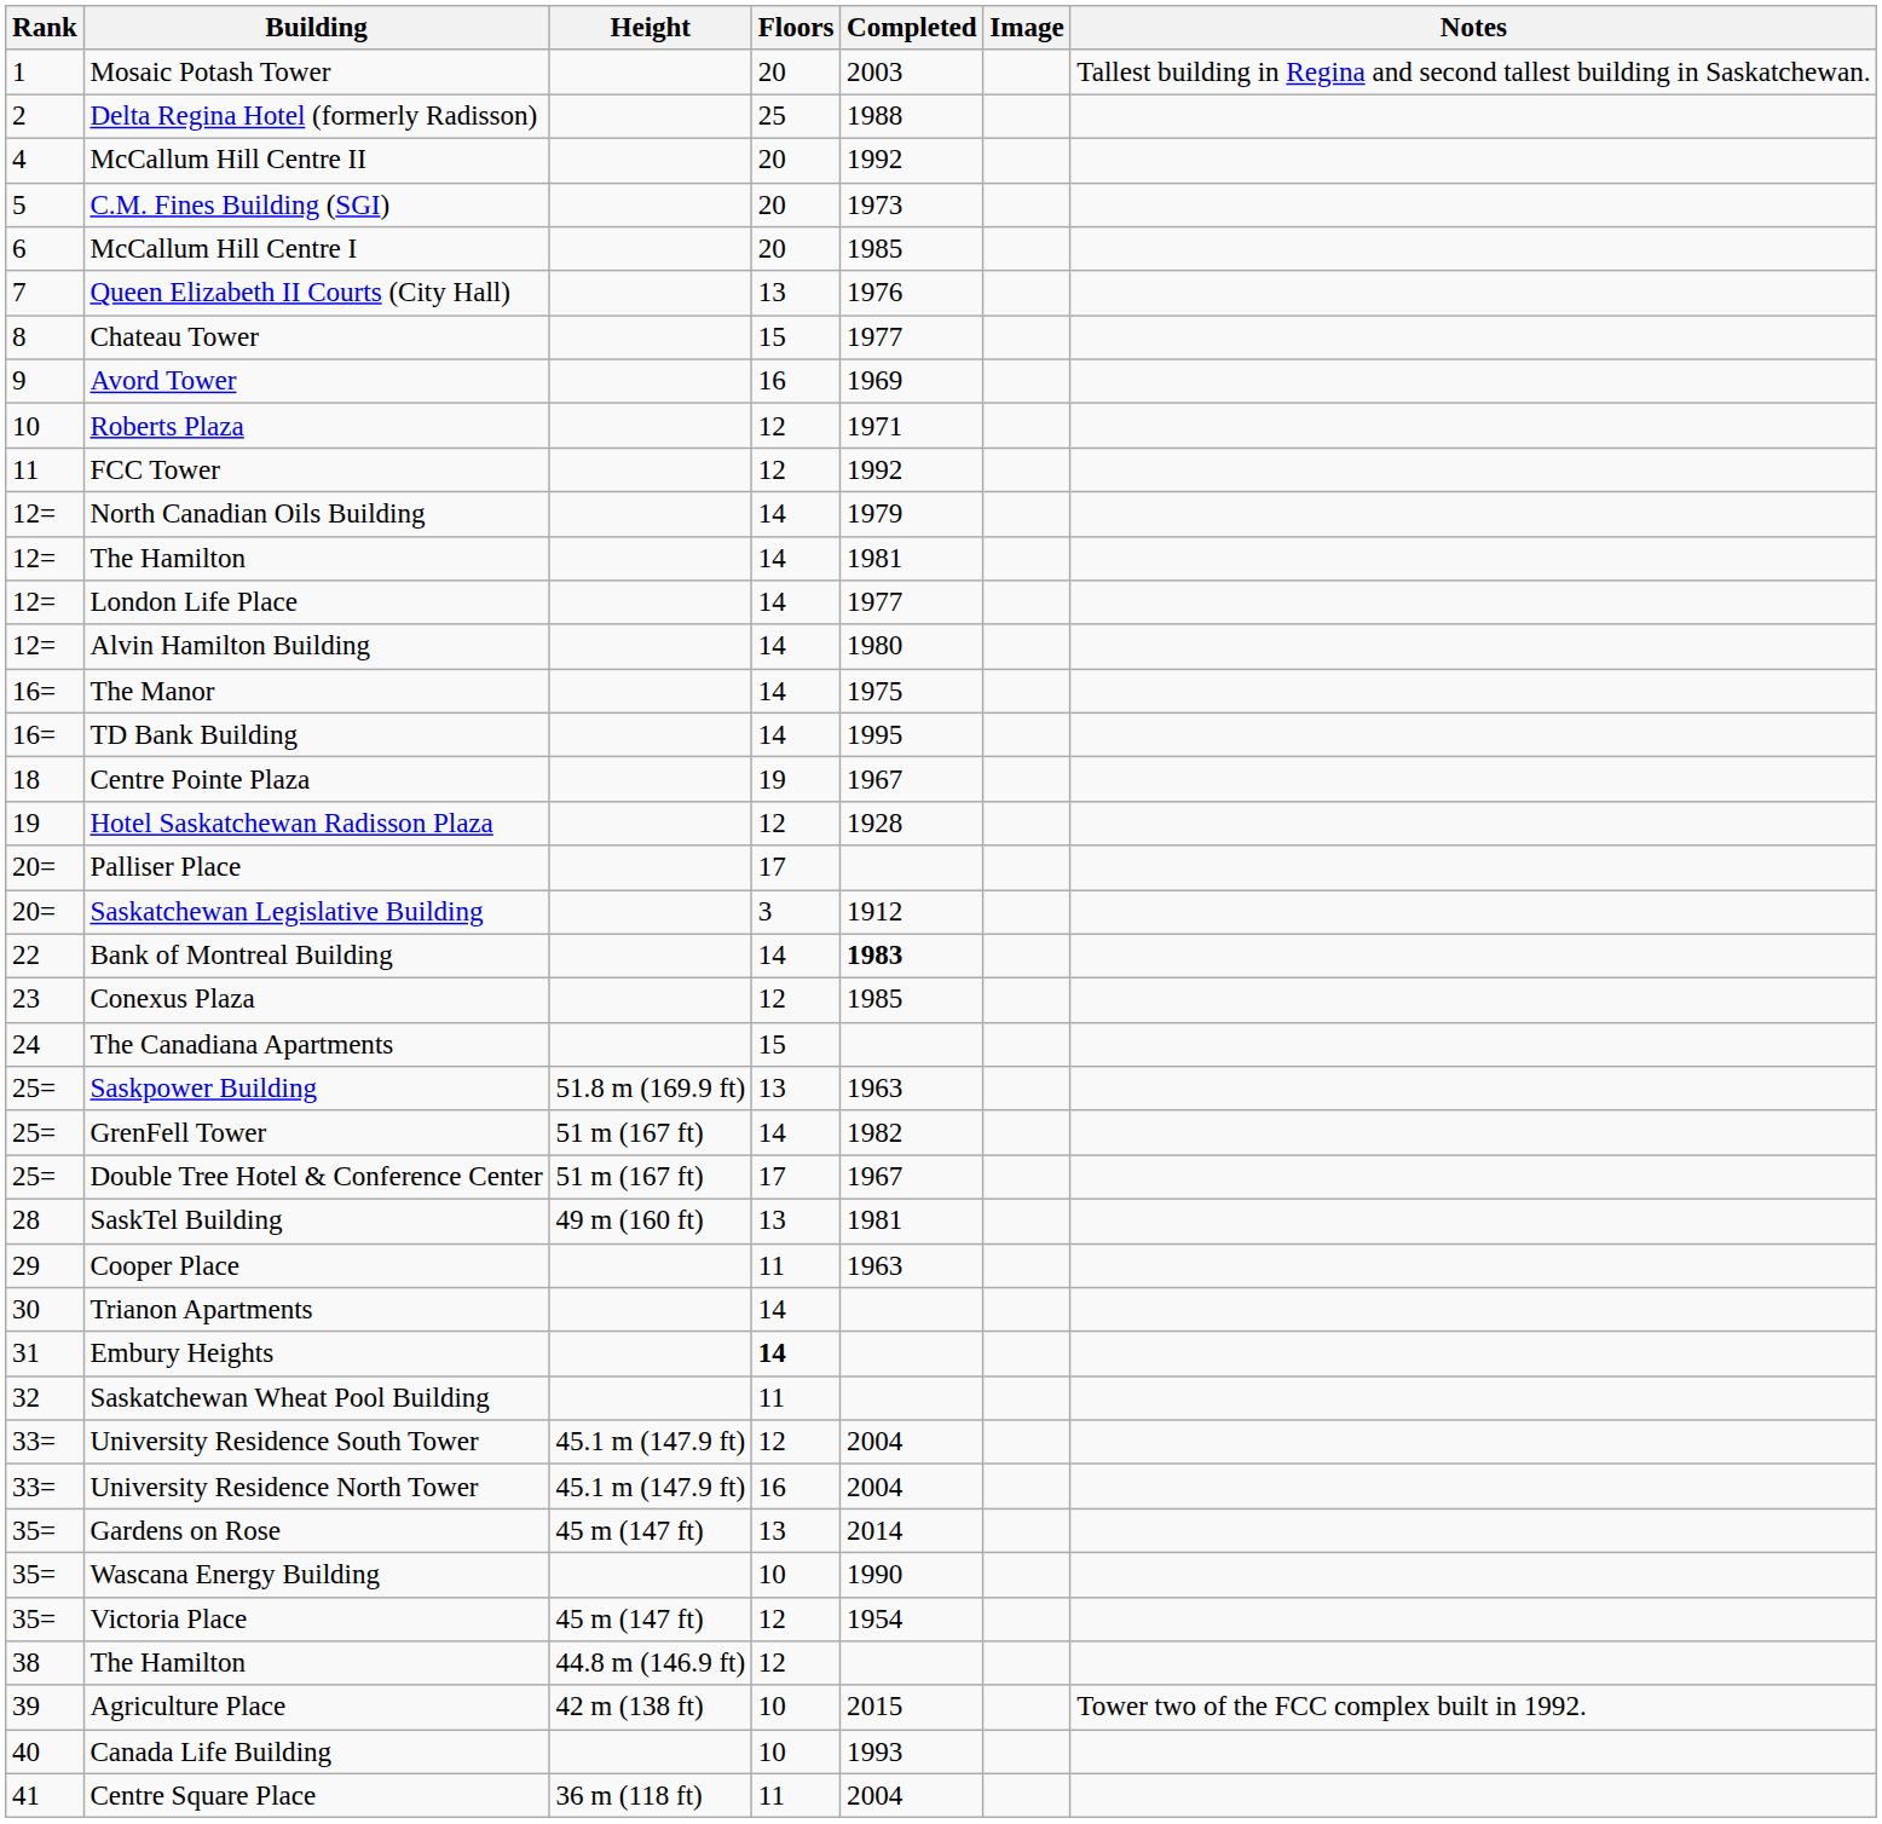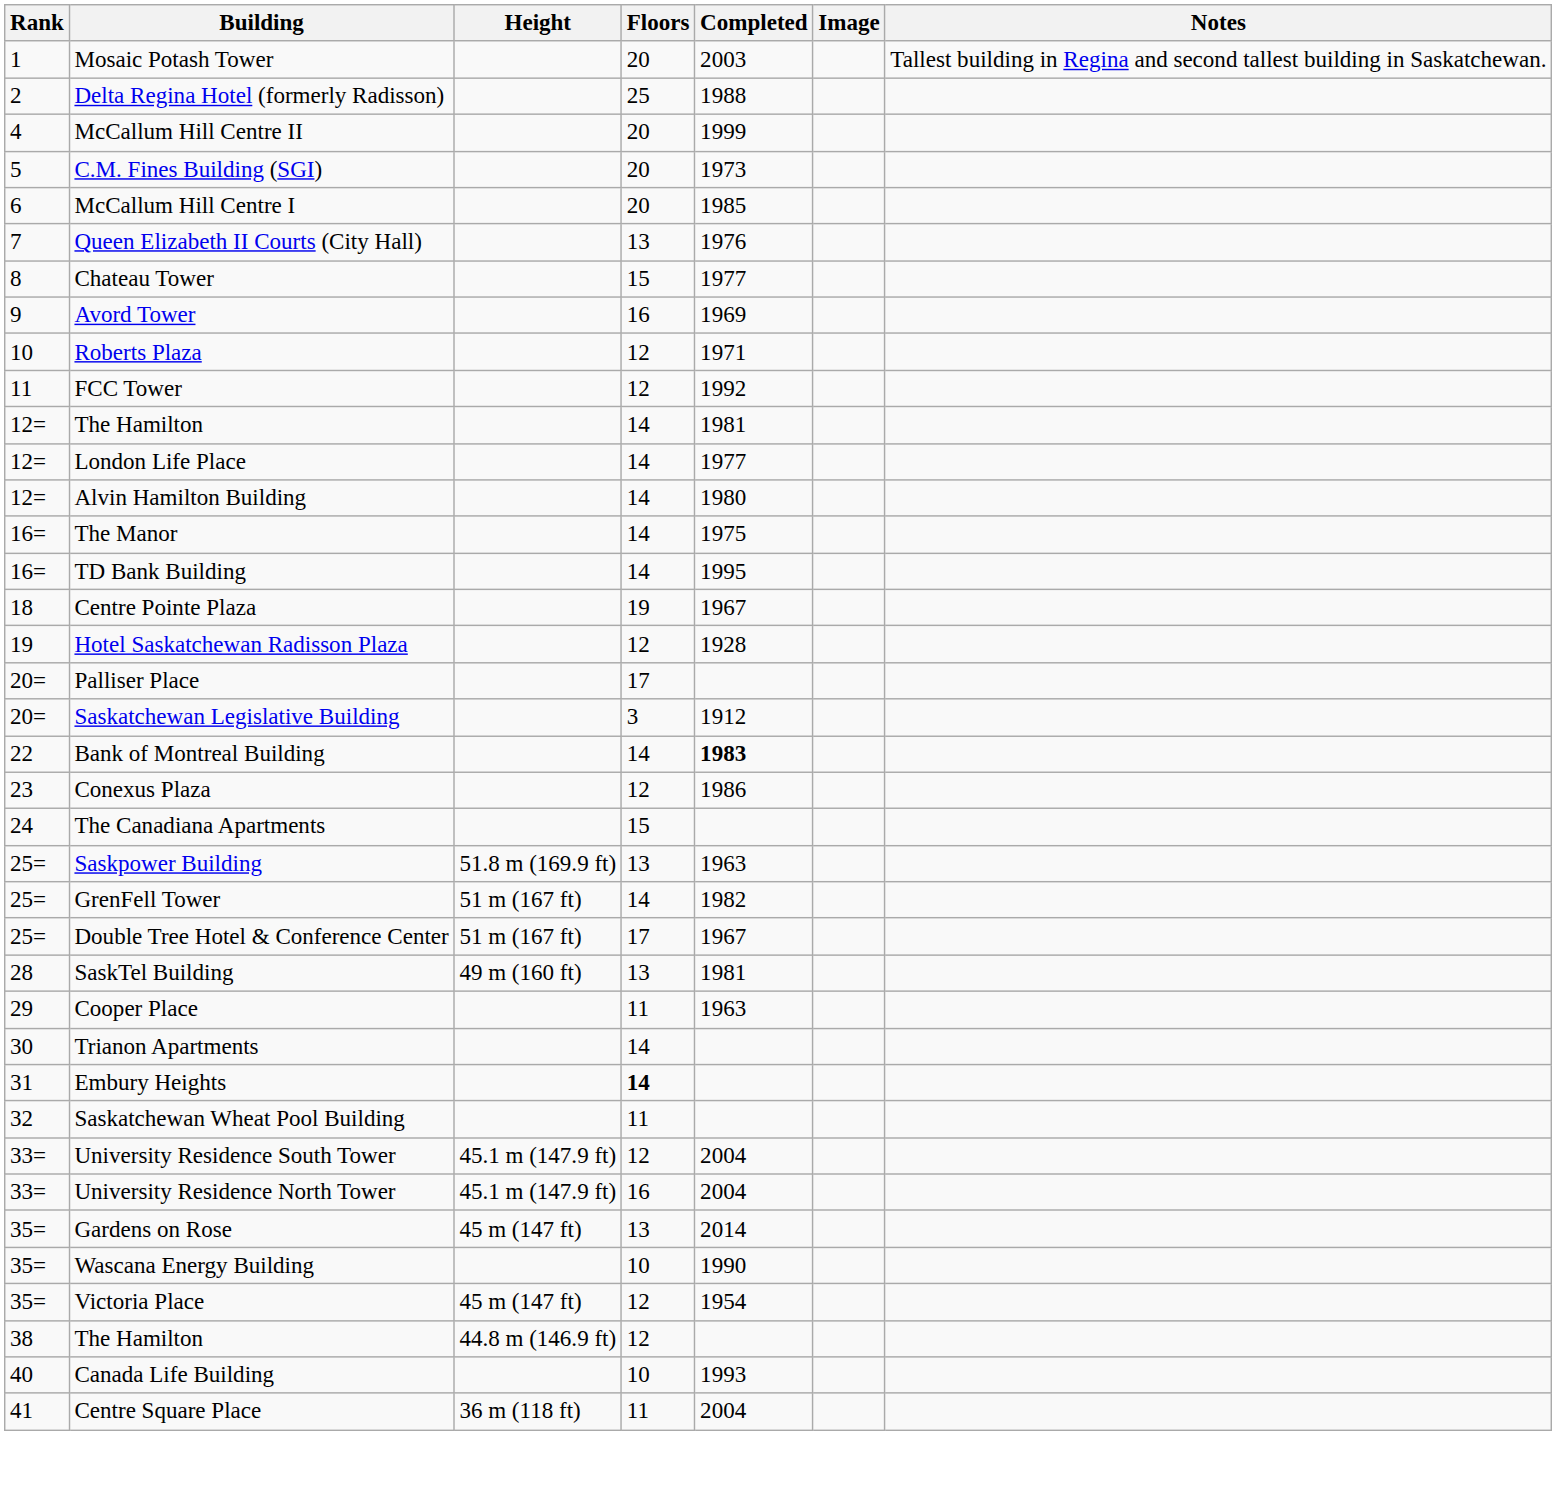McCallum Hill Centre II | Completed: 1992 -> 1999
- row: 12= | North Canadian Oils Building | 14 | 1979
Conexus Plaza | Completed: 1985 -> 1986
- row: 39 | Agriculture Place | 42 m (138 ft) | 10 | 2015 | Tower two of the FCC complex built in 1992.
